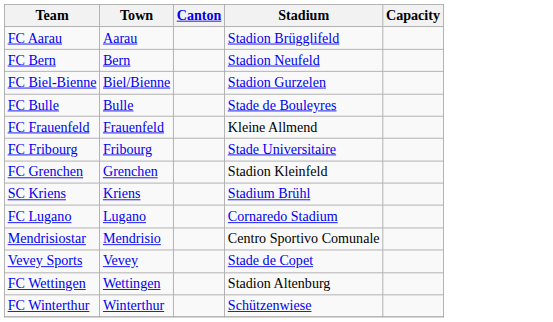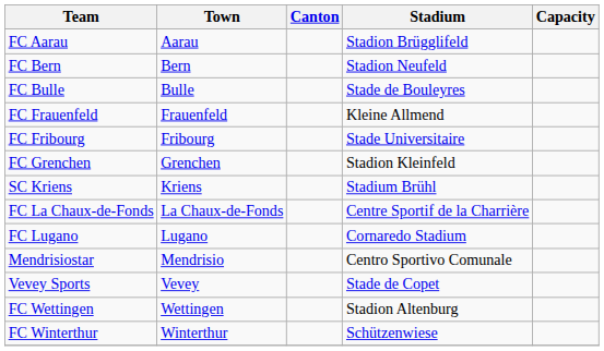- row: FC Biel-Bienne | Biel/Bienne | Stadion Gurzelen
+ row: FC La Chaux-de-Fonds | La Chaux-de-Fonds | Centre Sportif de la Charrière
